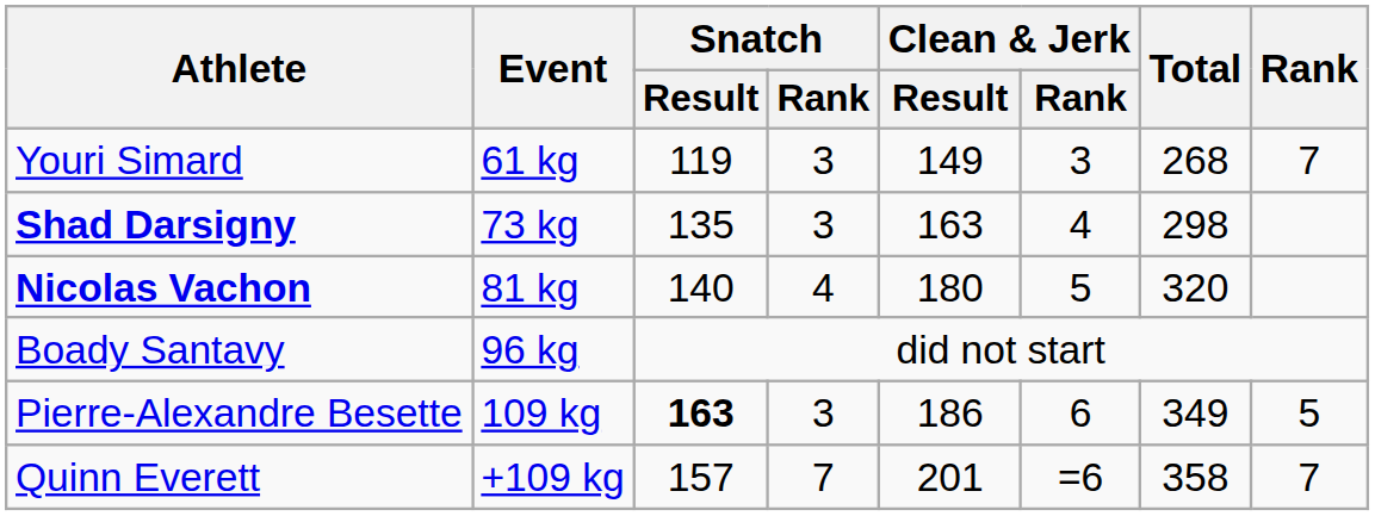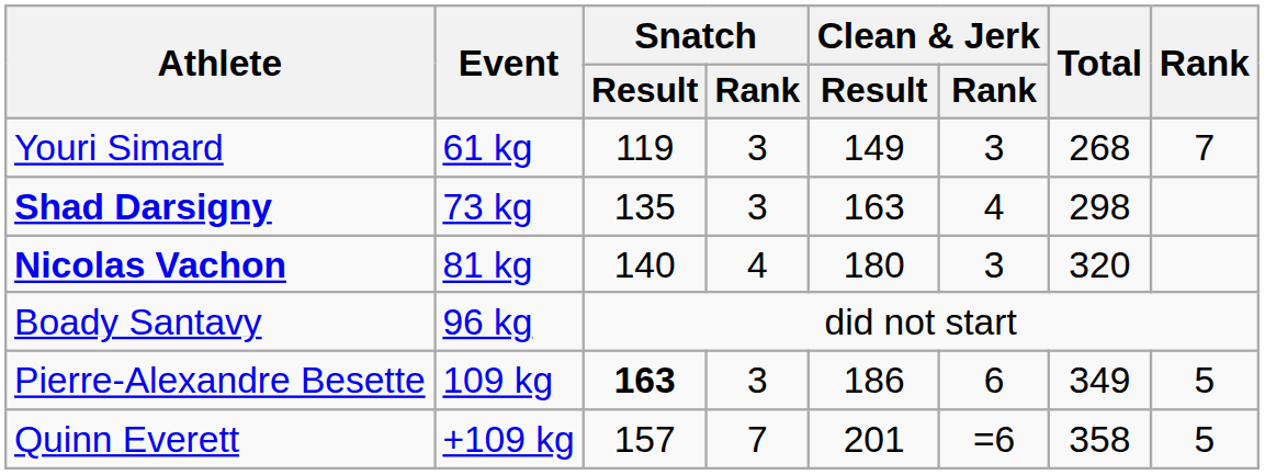Nicolas Vachon | Clean & Jerk / Rank: 5 -> 3
Quinn Everett | Rank: 7 -> 5
